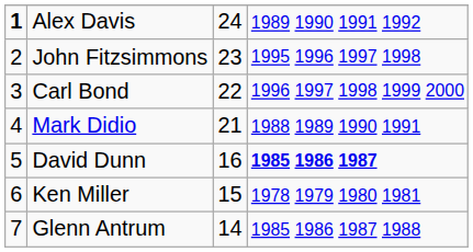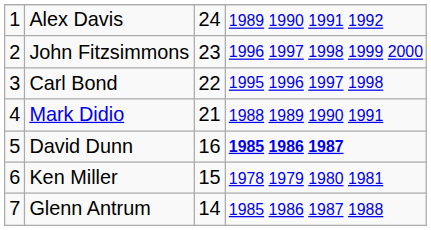Alex Davis | column 1: bold -> normal
John Fitzsimmons | column 4: 1995 1996 1997 1998 -> 1996 1997 1998 1999 2000
Carl Bond | column 4: 1996 1997 1998 1999 2000 -> 1995 1996 1997 1998
